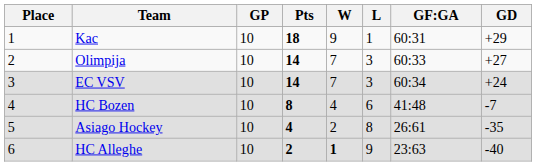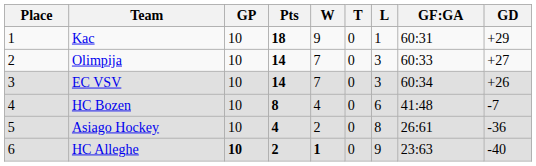+ column: T | 0 | 0 | 0 | 0 | 0 | 0
EC VSV | GD: +24 -> +26
Asiago Hockey | GD: -35 -> -36
HC Alleghe | GP: normal -> bold
